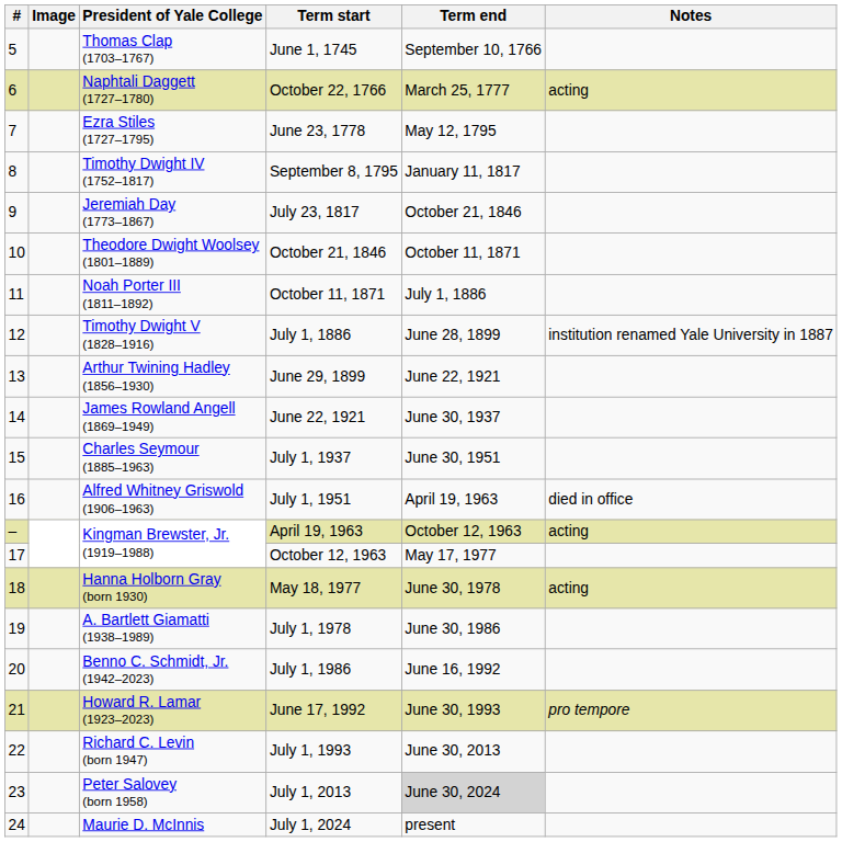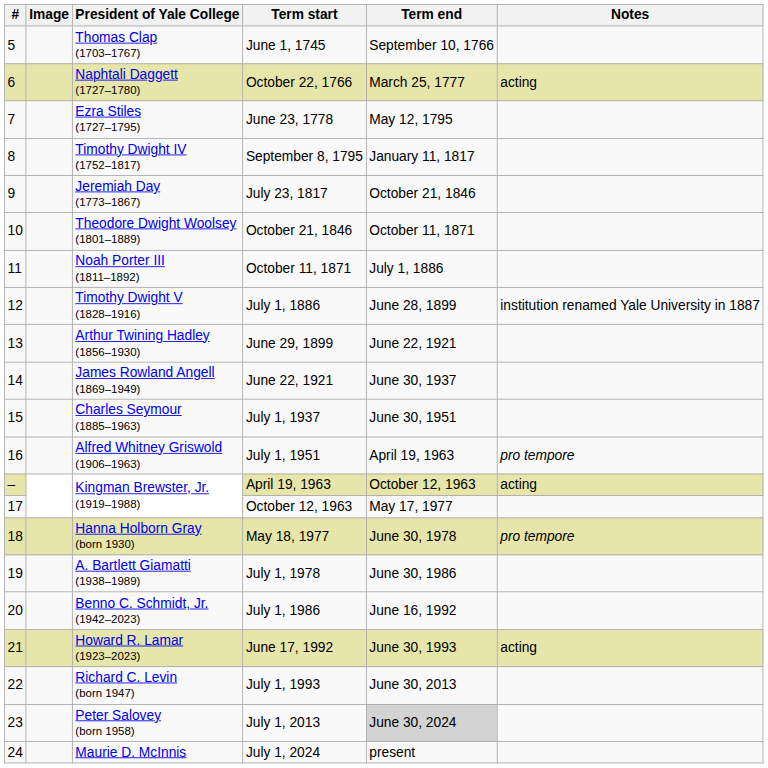July 1, 1951 | Notes: died in office -> pro tempore
May 18, 1977 | Notes: acting -> pro tempore
June 17, 1992 | Notes: pro tempore -> acting
